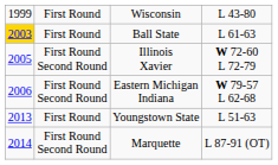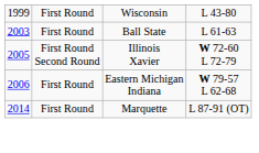Ball State | column 1: gold background -> no background
Eastern Michigan Indiana | column 2: First Round Second Round -> First Round
- row: 2013 | First Round | Youngstown State | L 51-63
Marquette | column 2: First Round Second Round -> First Round
